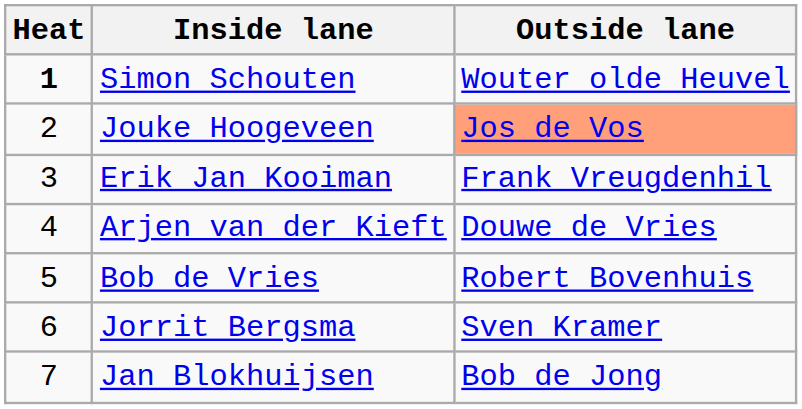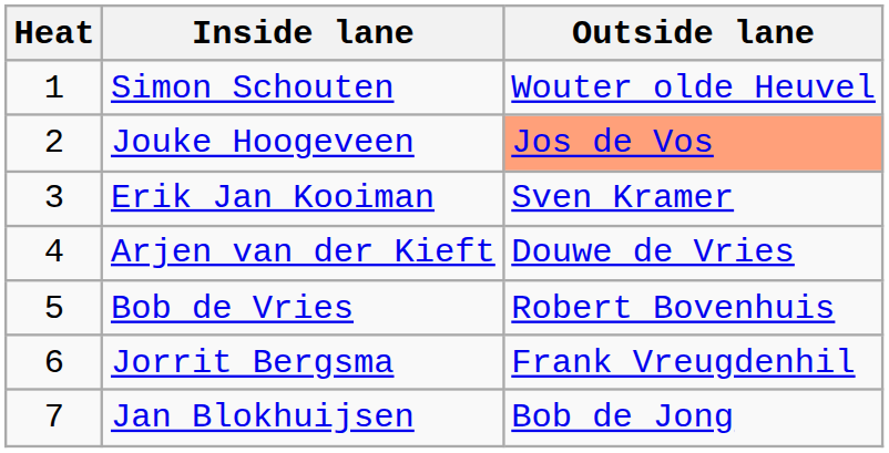Simon Schouten | Heat: bold -> normal
Erik Jan Kooiman | Outside lane: Frank Vreugdenhil -> Sven Kramer
Jorrit Bergsma | Outside lane: Sven Kramer -> Frank Vreugdenhil
